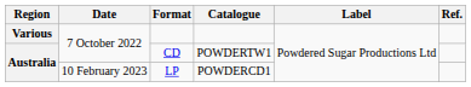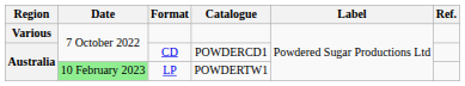CD | Catalogue: POWDERTW1 -> POWDERCD1
LP | Date: no background -> lightgreen background
LP | Catalogue: POWDERCD1 -> POWDERTW1
